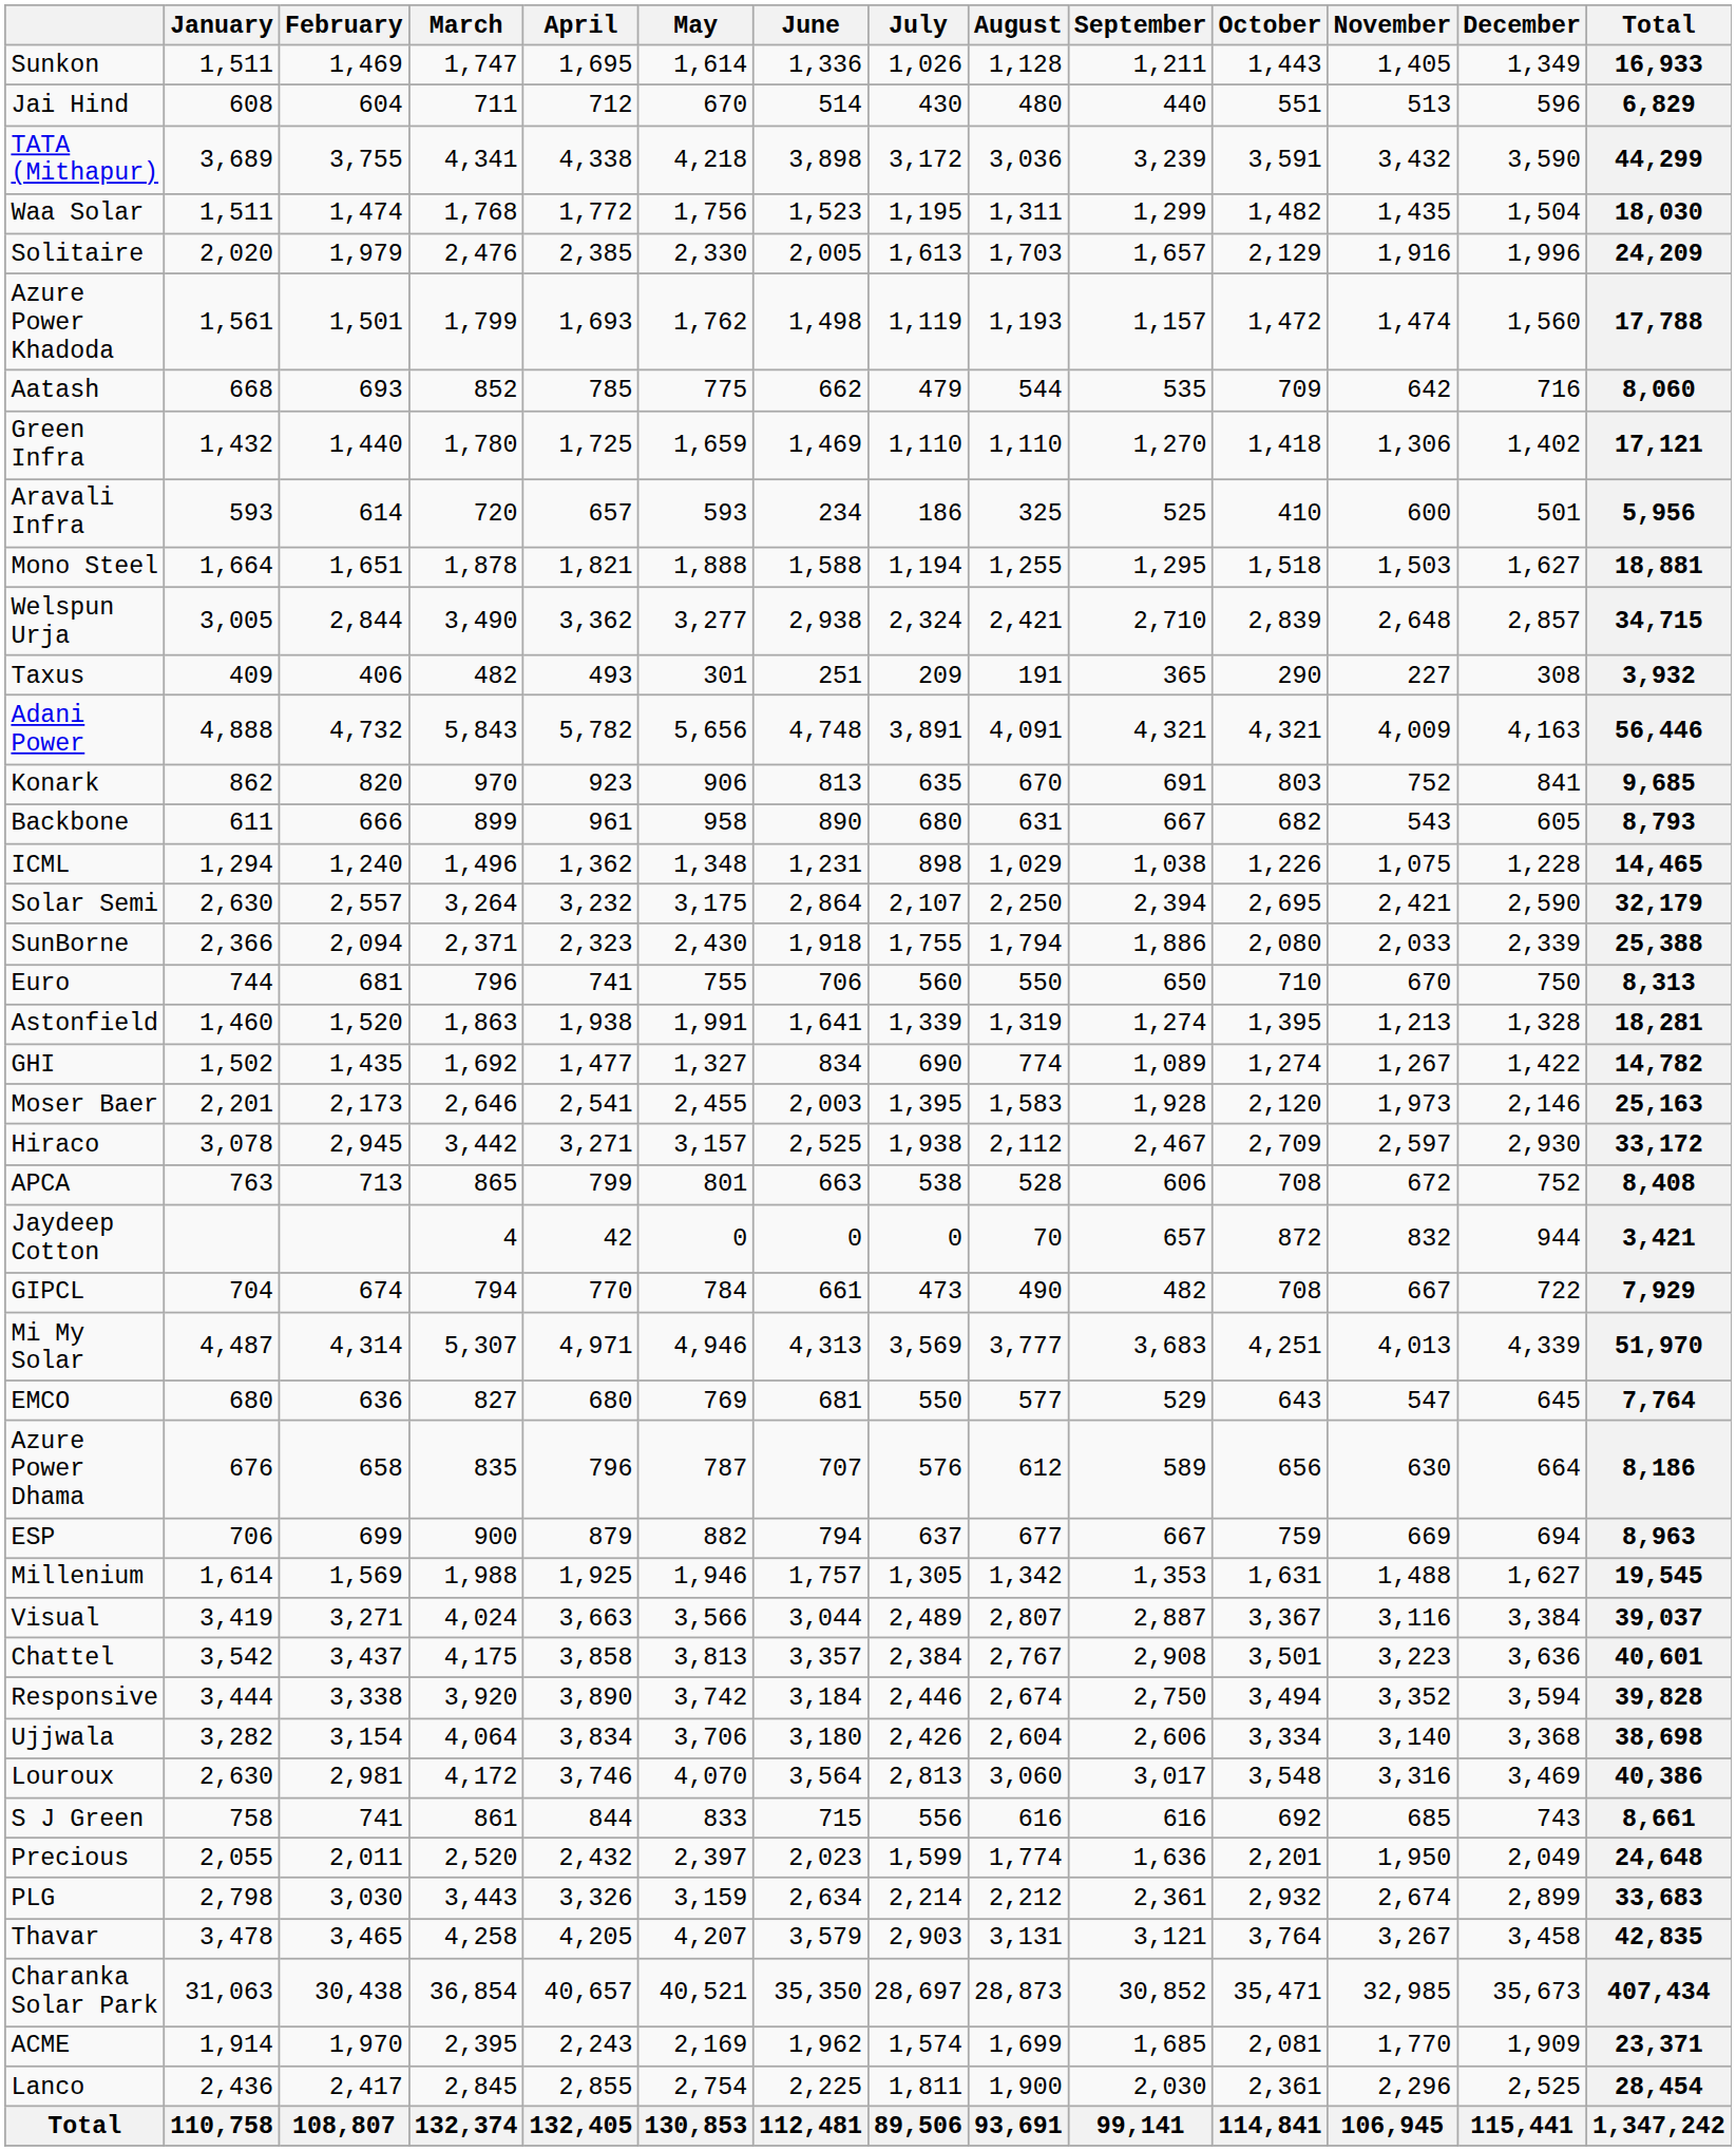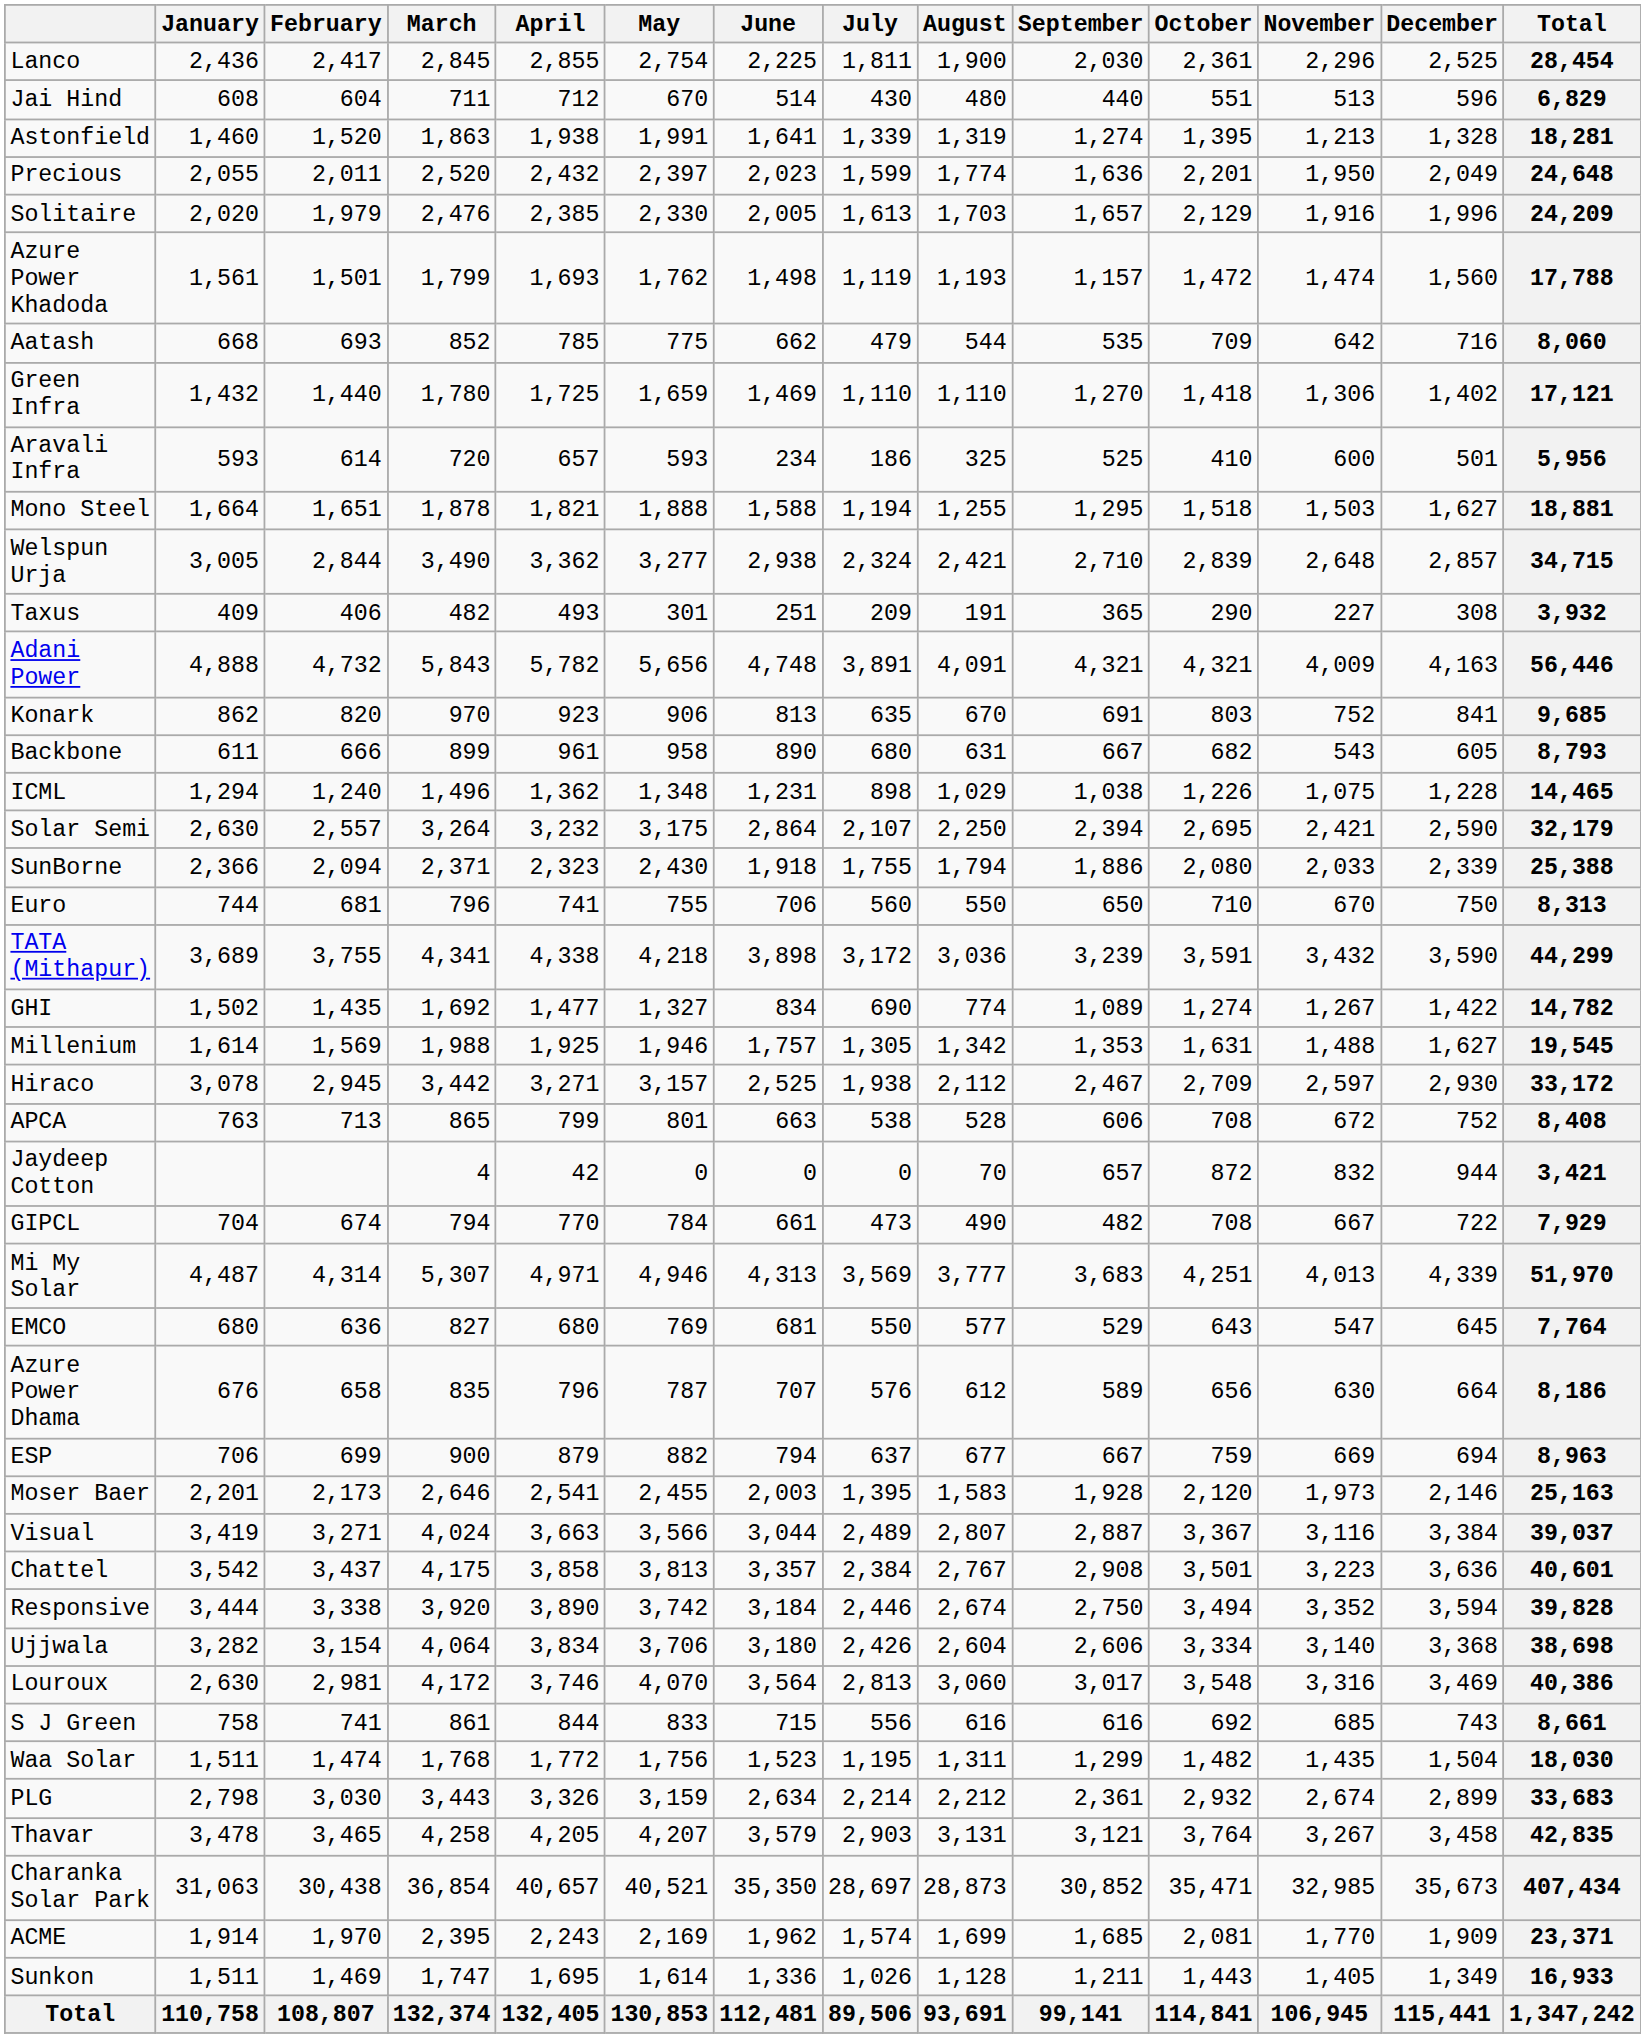rows swapped: Lanco <-> Sunkon
rows swapped: Astonfield <-> TATA (Mithapur)
rows swapped: Precious <-> Waa Solar
rows swapped: Moser Baer <-> Millenium
